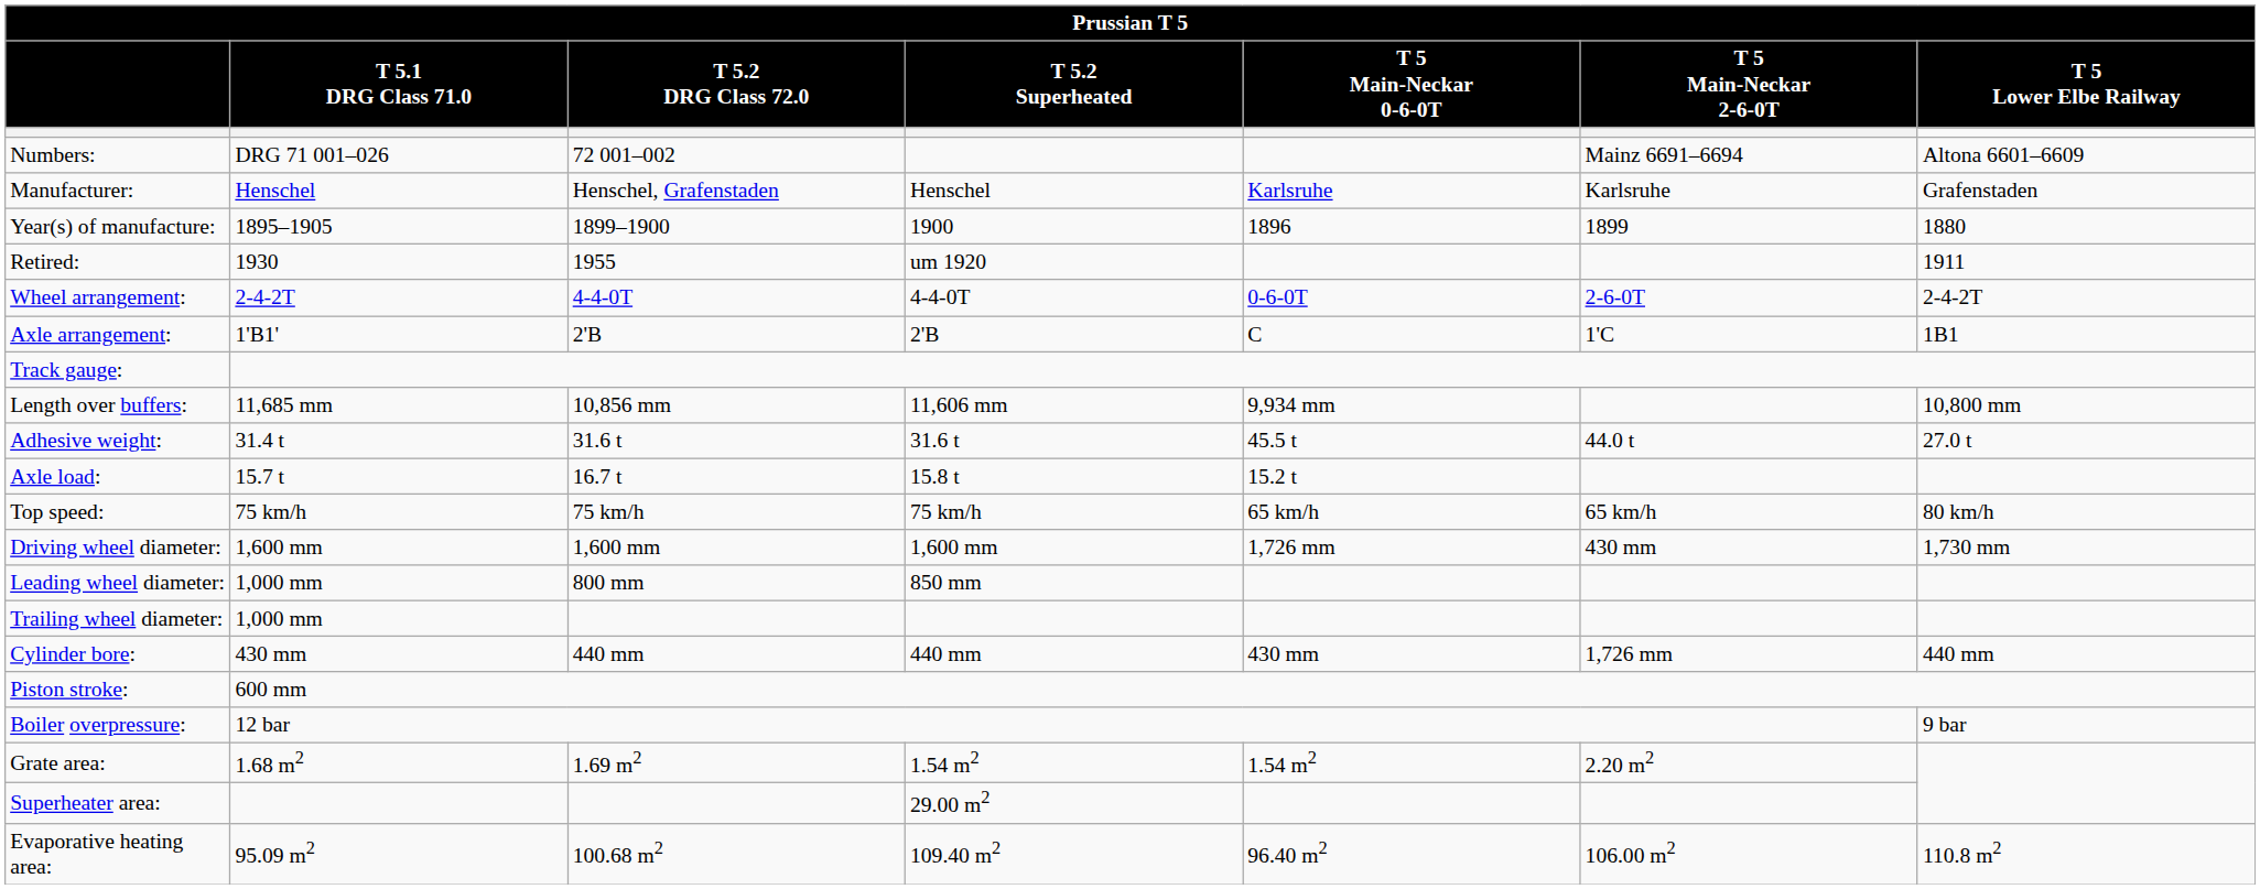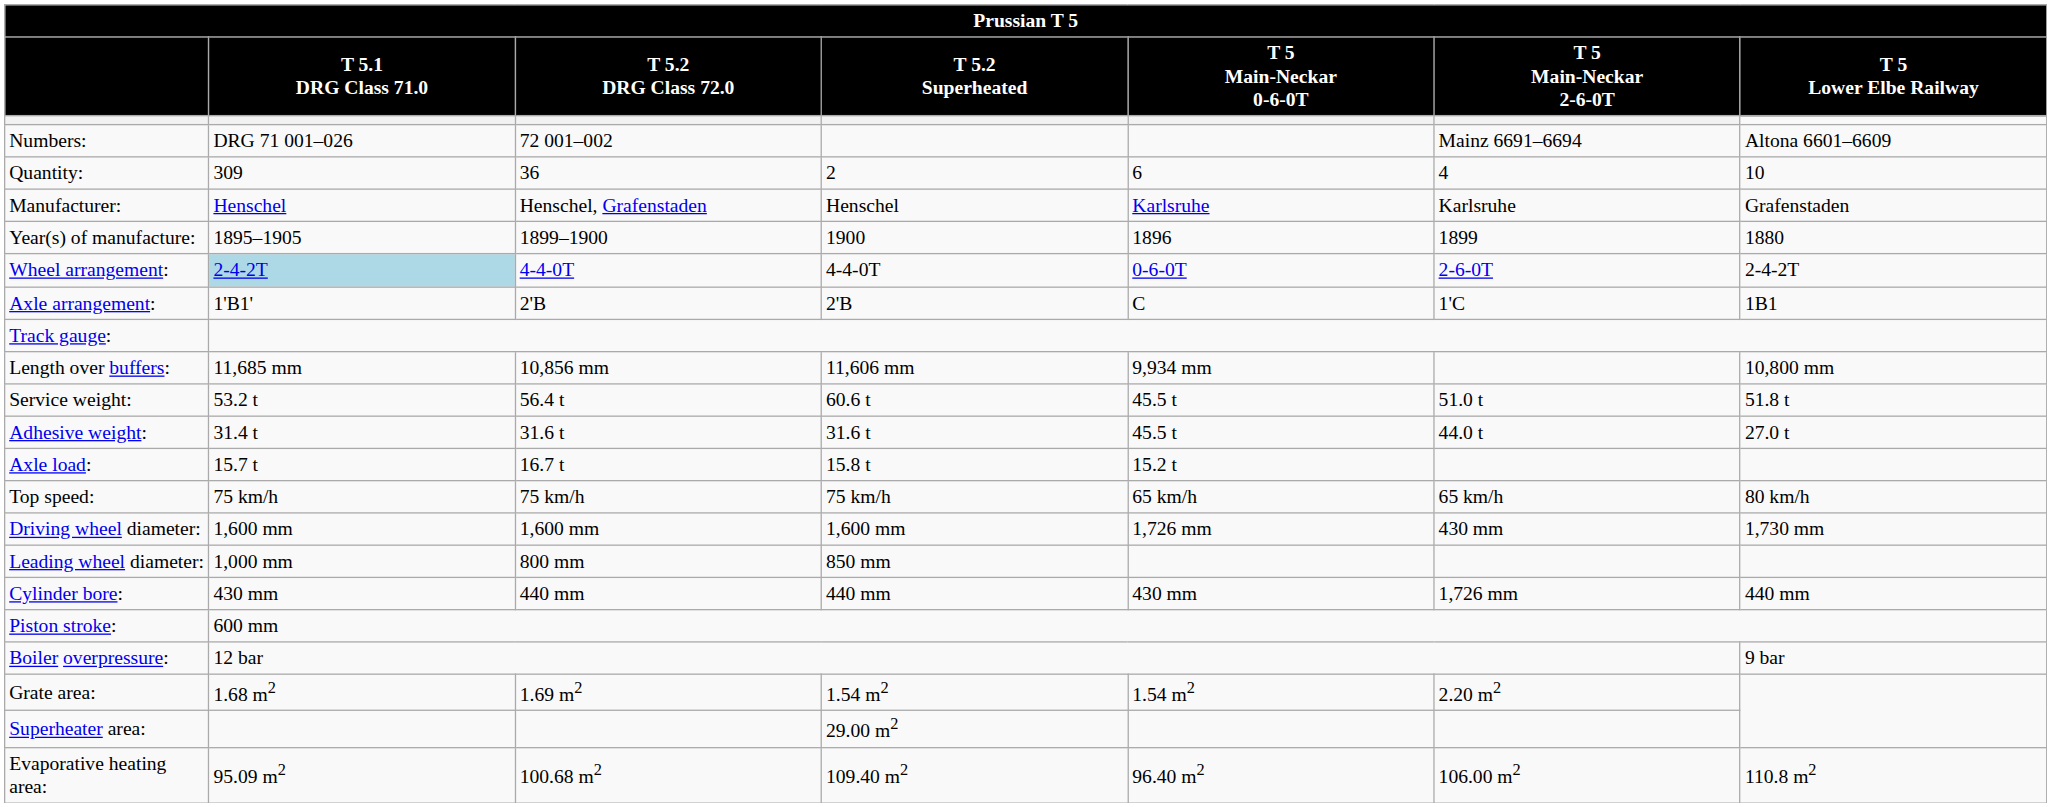+ row: Quantity: | 309 | 36 | 2 | 6 | 4 | 10
- row: Retired: | 1930 | 1955 | um 1920 | 1911
Wheel arrangement: | T 5.1 DRG Class 71.0: no background -> lightblue background
+ row: Service weight: | 53.2 t | 56.4 t | 60.6 t | 45.5 t | 51.0 t | 51.8 t
- row: Trailing wheel diameter: | 1,000 mm
